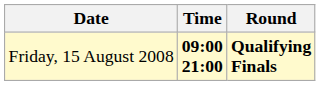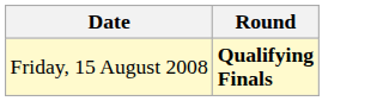- column: Time | 09:00 21:00
